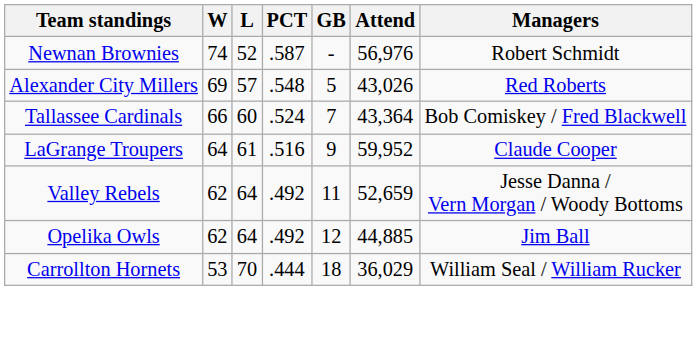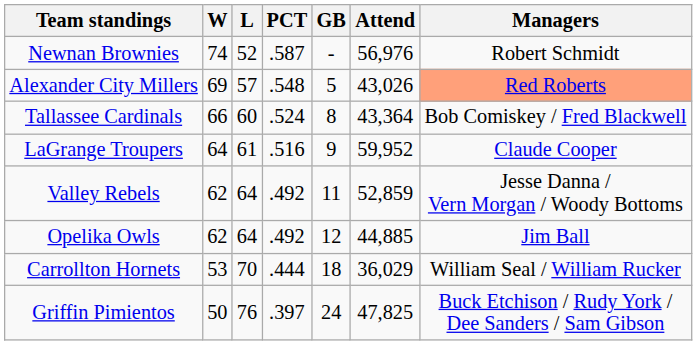Alexander City Millers | Managers: no background -> lightsalmon background
Tallassee Cardinals | GB: 7 -> 8
Valley Rebels | Attend: 52,659 -> 52,859
+ row: Griffin Pimientos | 50 | 76 | .397 | 24 | 47,825 | Buck Etchison / Rudy York / Dee Sanders / Sam Gibson
